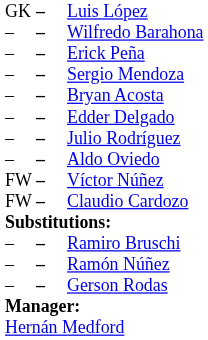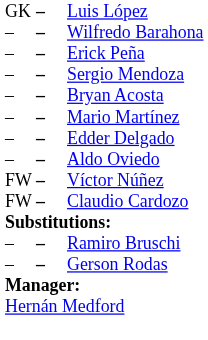+ row: – | – | Mario Martínez
- row: – | – | Julio Rodríguez
- row: – | – | Ramón Núñez
